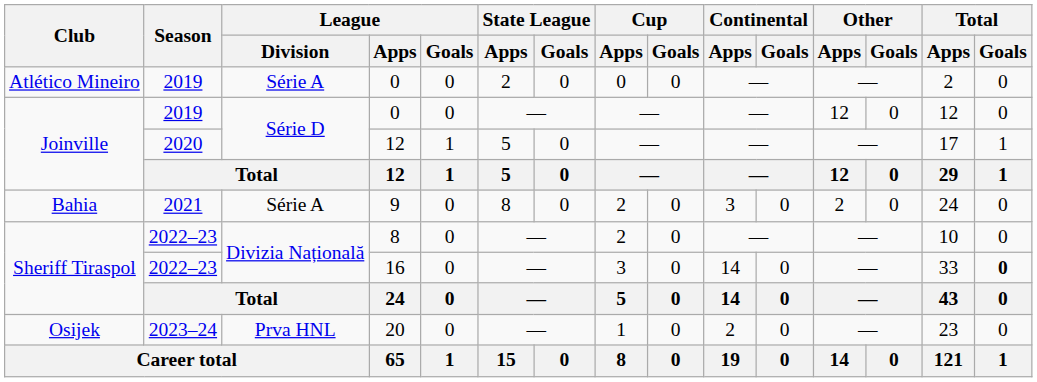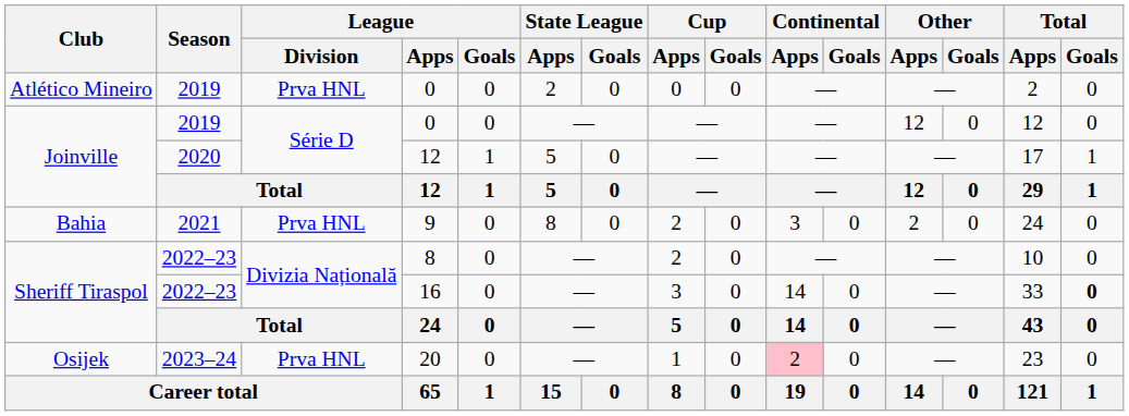Atlético Mineiro / 0 | League / Division: Série A -> Prva HNL
9 | League / Division: Série A -> Prva HNL
20 | Continental / Apps: no background -> pink background
